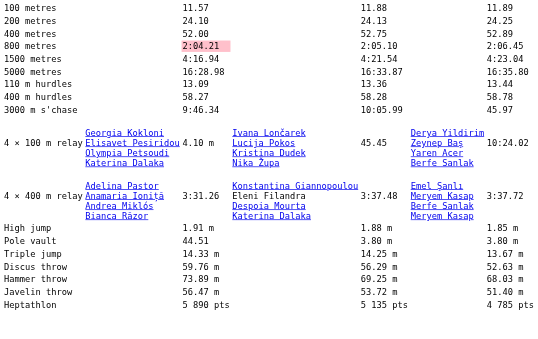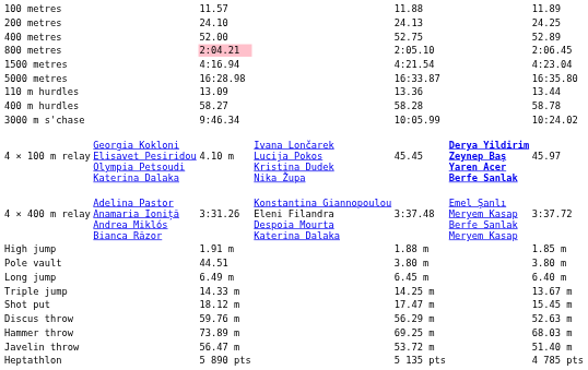3000 m s'chase | column 7: 45.97 -> 10:24.02
4 × 100 m relay | column 6: normal -> bold
4 × 100 m relay | column 7: 10:24.02 -> 45.97
+ row: Long jump | 6.49 m | 6.45 m | 6.40 m
+ row: Shot put | 18.12 m | 17.47 m | 15.45 m
